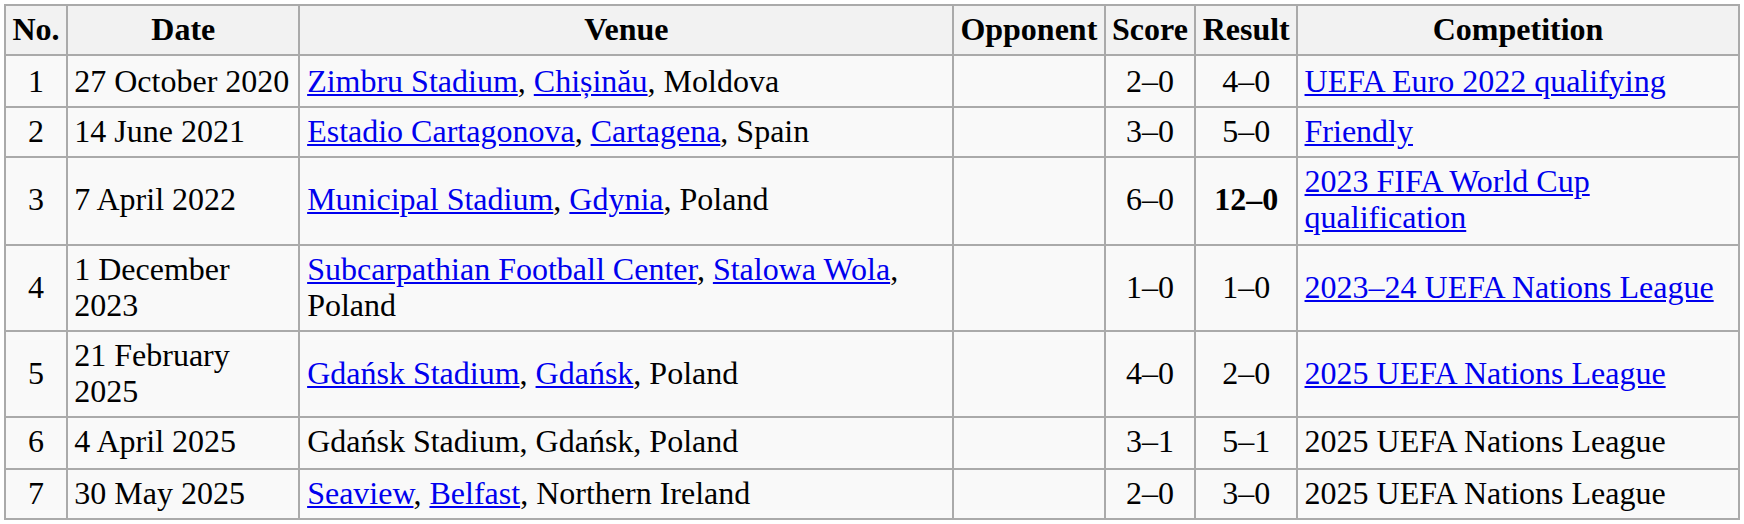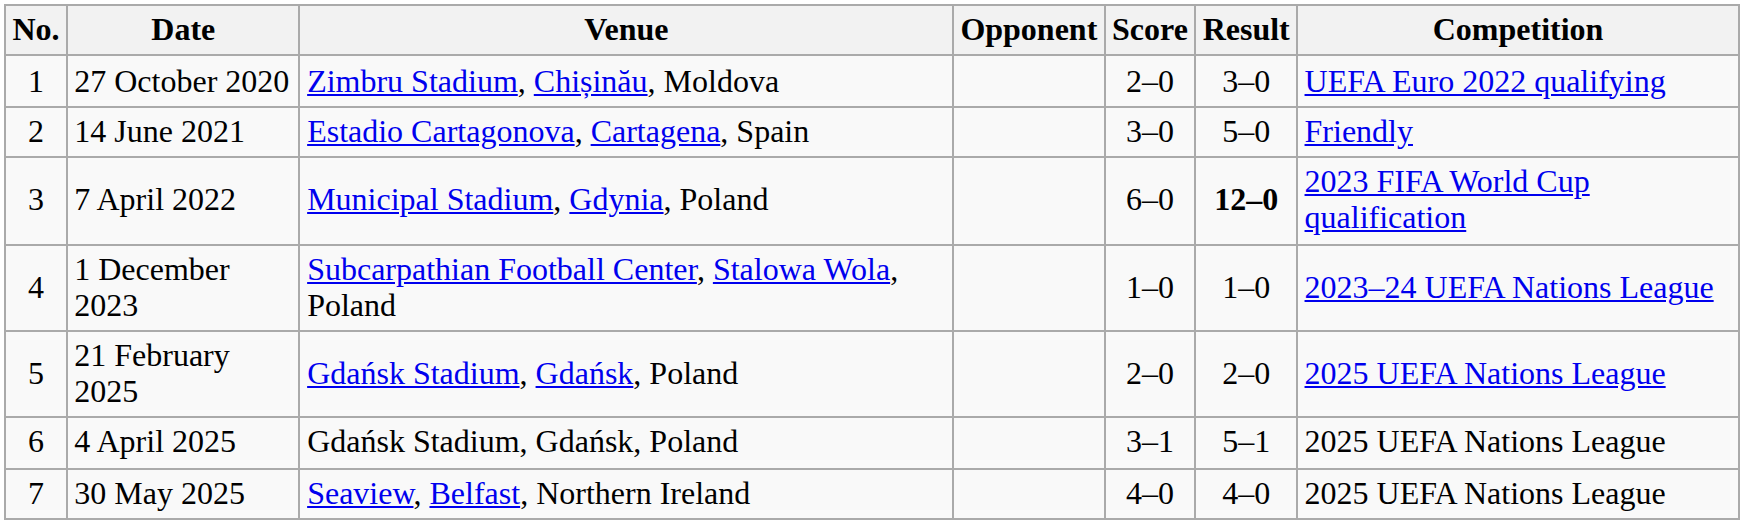27 October 2020 | Result: 4–0 -> 3–0
21 February 2025 | Score: 4–0 -> 2–0
30 May 2025 | Score: 2–0 -> 4–0
30 May 2025 | Result: 3–0 -> 4–0
